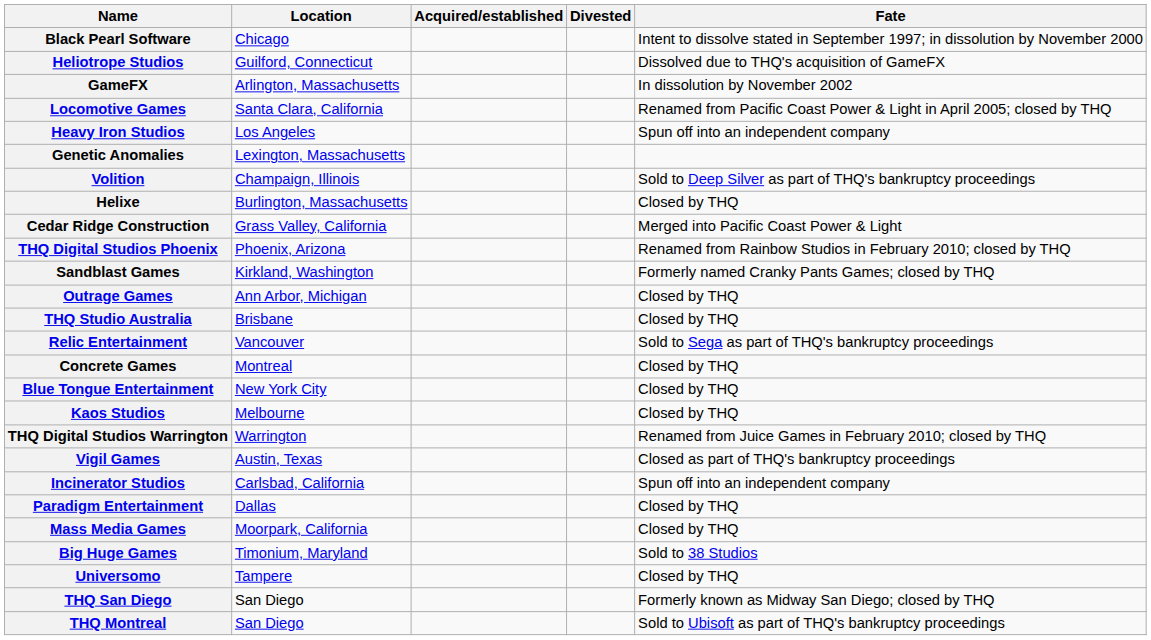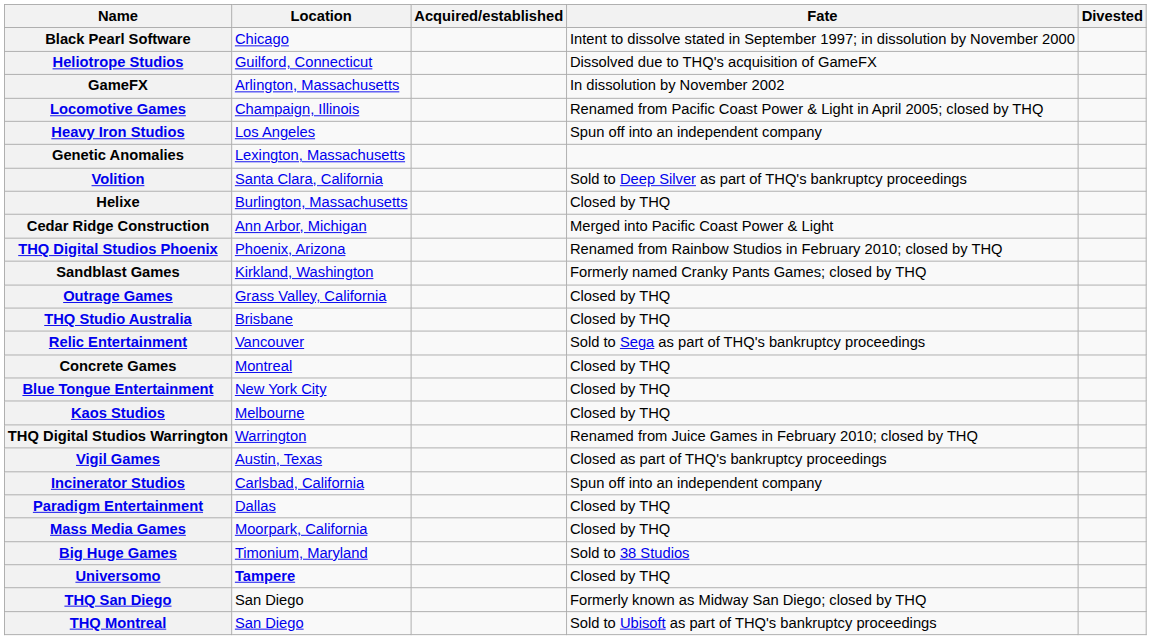columns swapped: Divested <-> Fate
Locomotive Games | Location: Santa Clara, California -> Champaign, Illinois
Volition | Location: Champaign, Illinois -> Santa Clara, California
Cedar Ridge Construction | Location: Grass Valley, California -> Ann Arbor, Michigan
Outrage Games | Location: Ann Arbor, Michigan -> Grass Valley, California
Universomo | Location: normal -> bold
